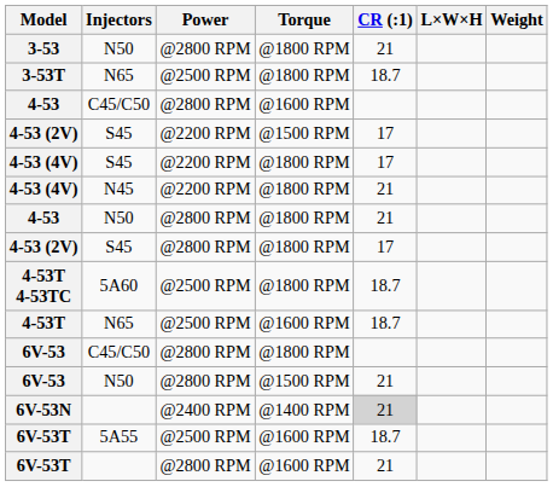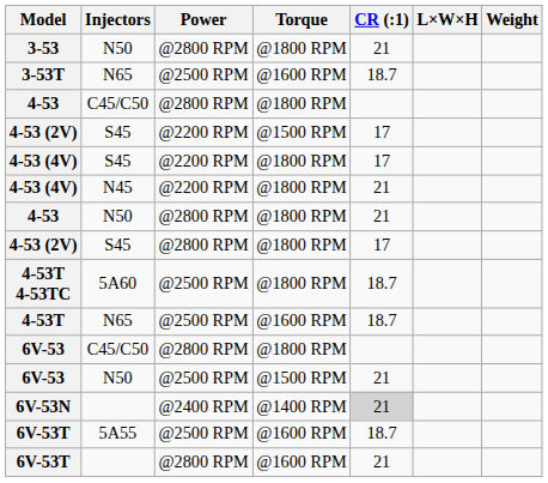3-53T | Torque: @1800 RPM -> @1600 RPM
4-53 / C45/C50 | Torque: @1600 RPM -> @1800 RPM
6V-53 / N50 | Power: @2800 RPM -> @2500 RPM
